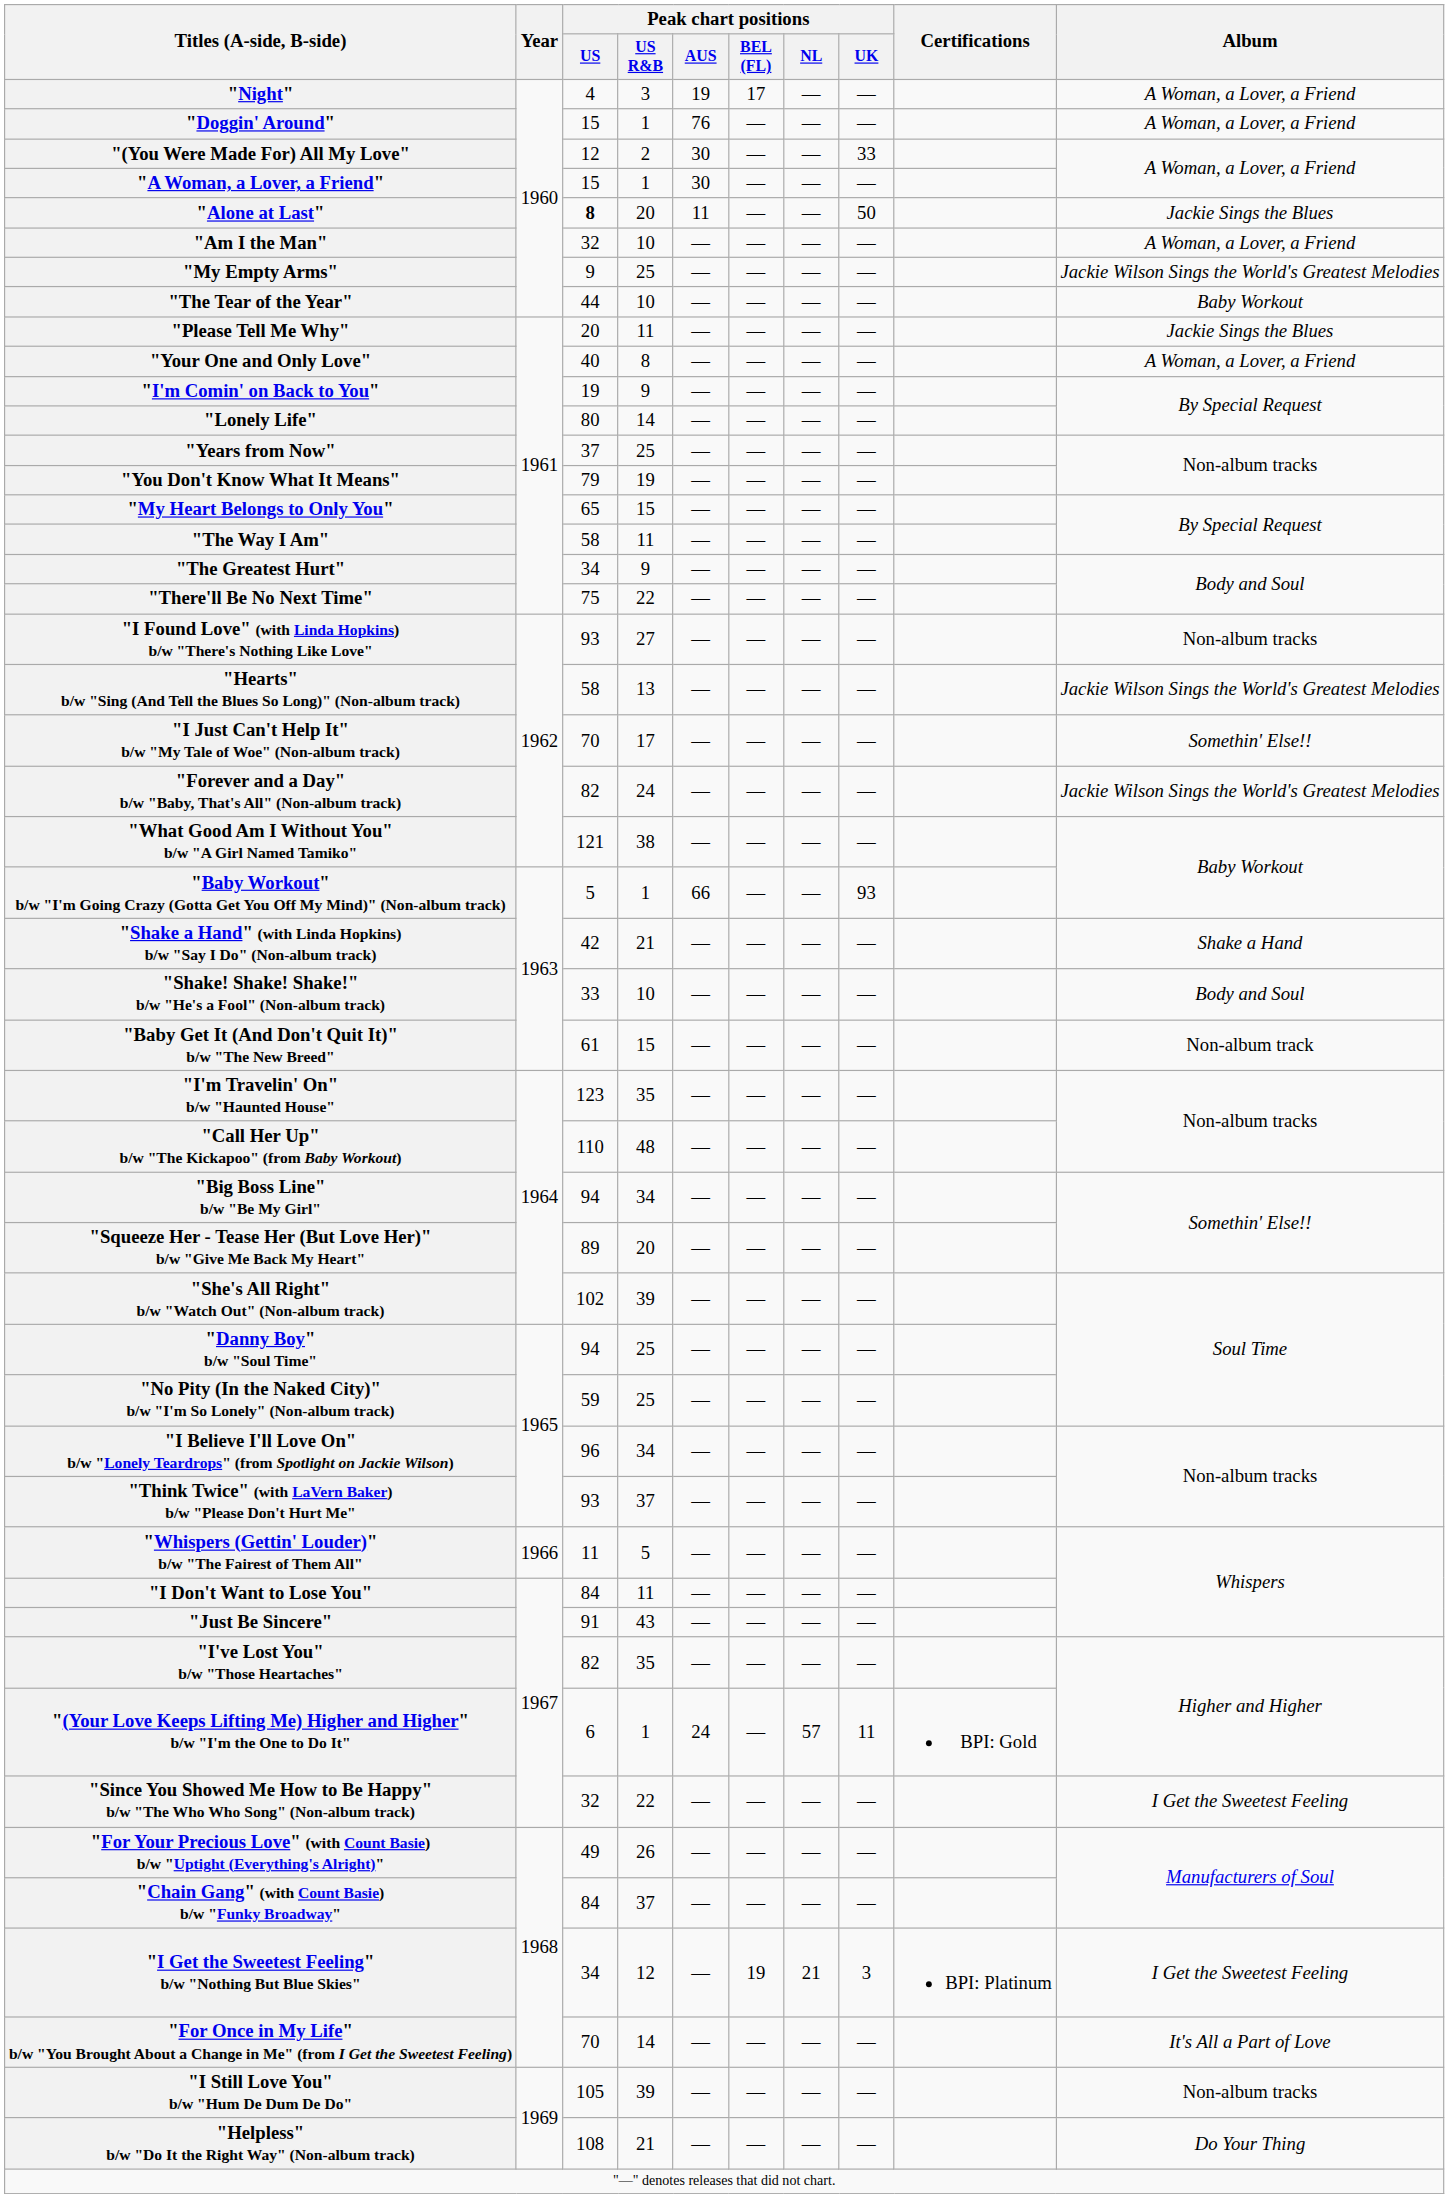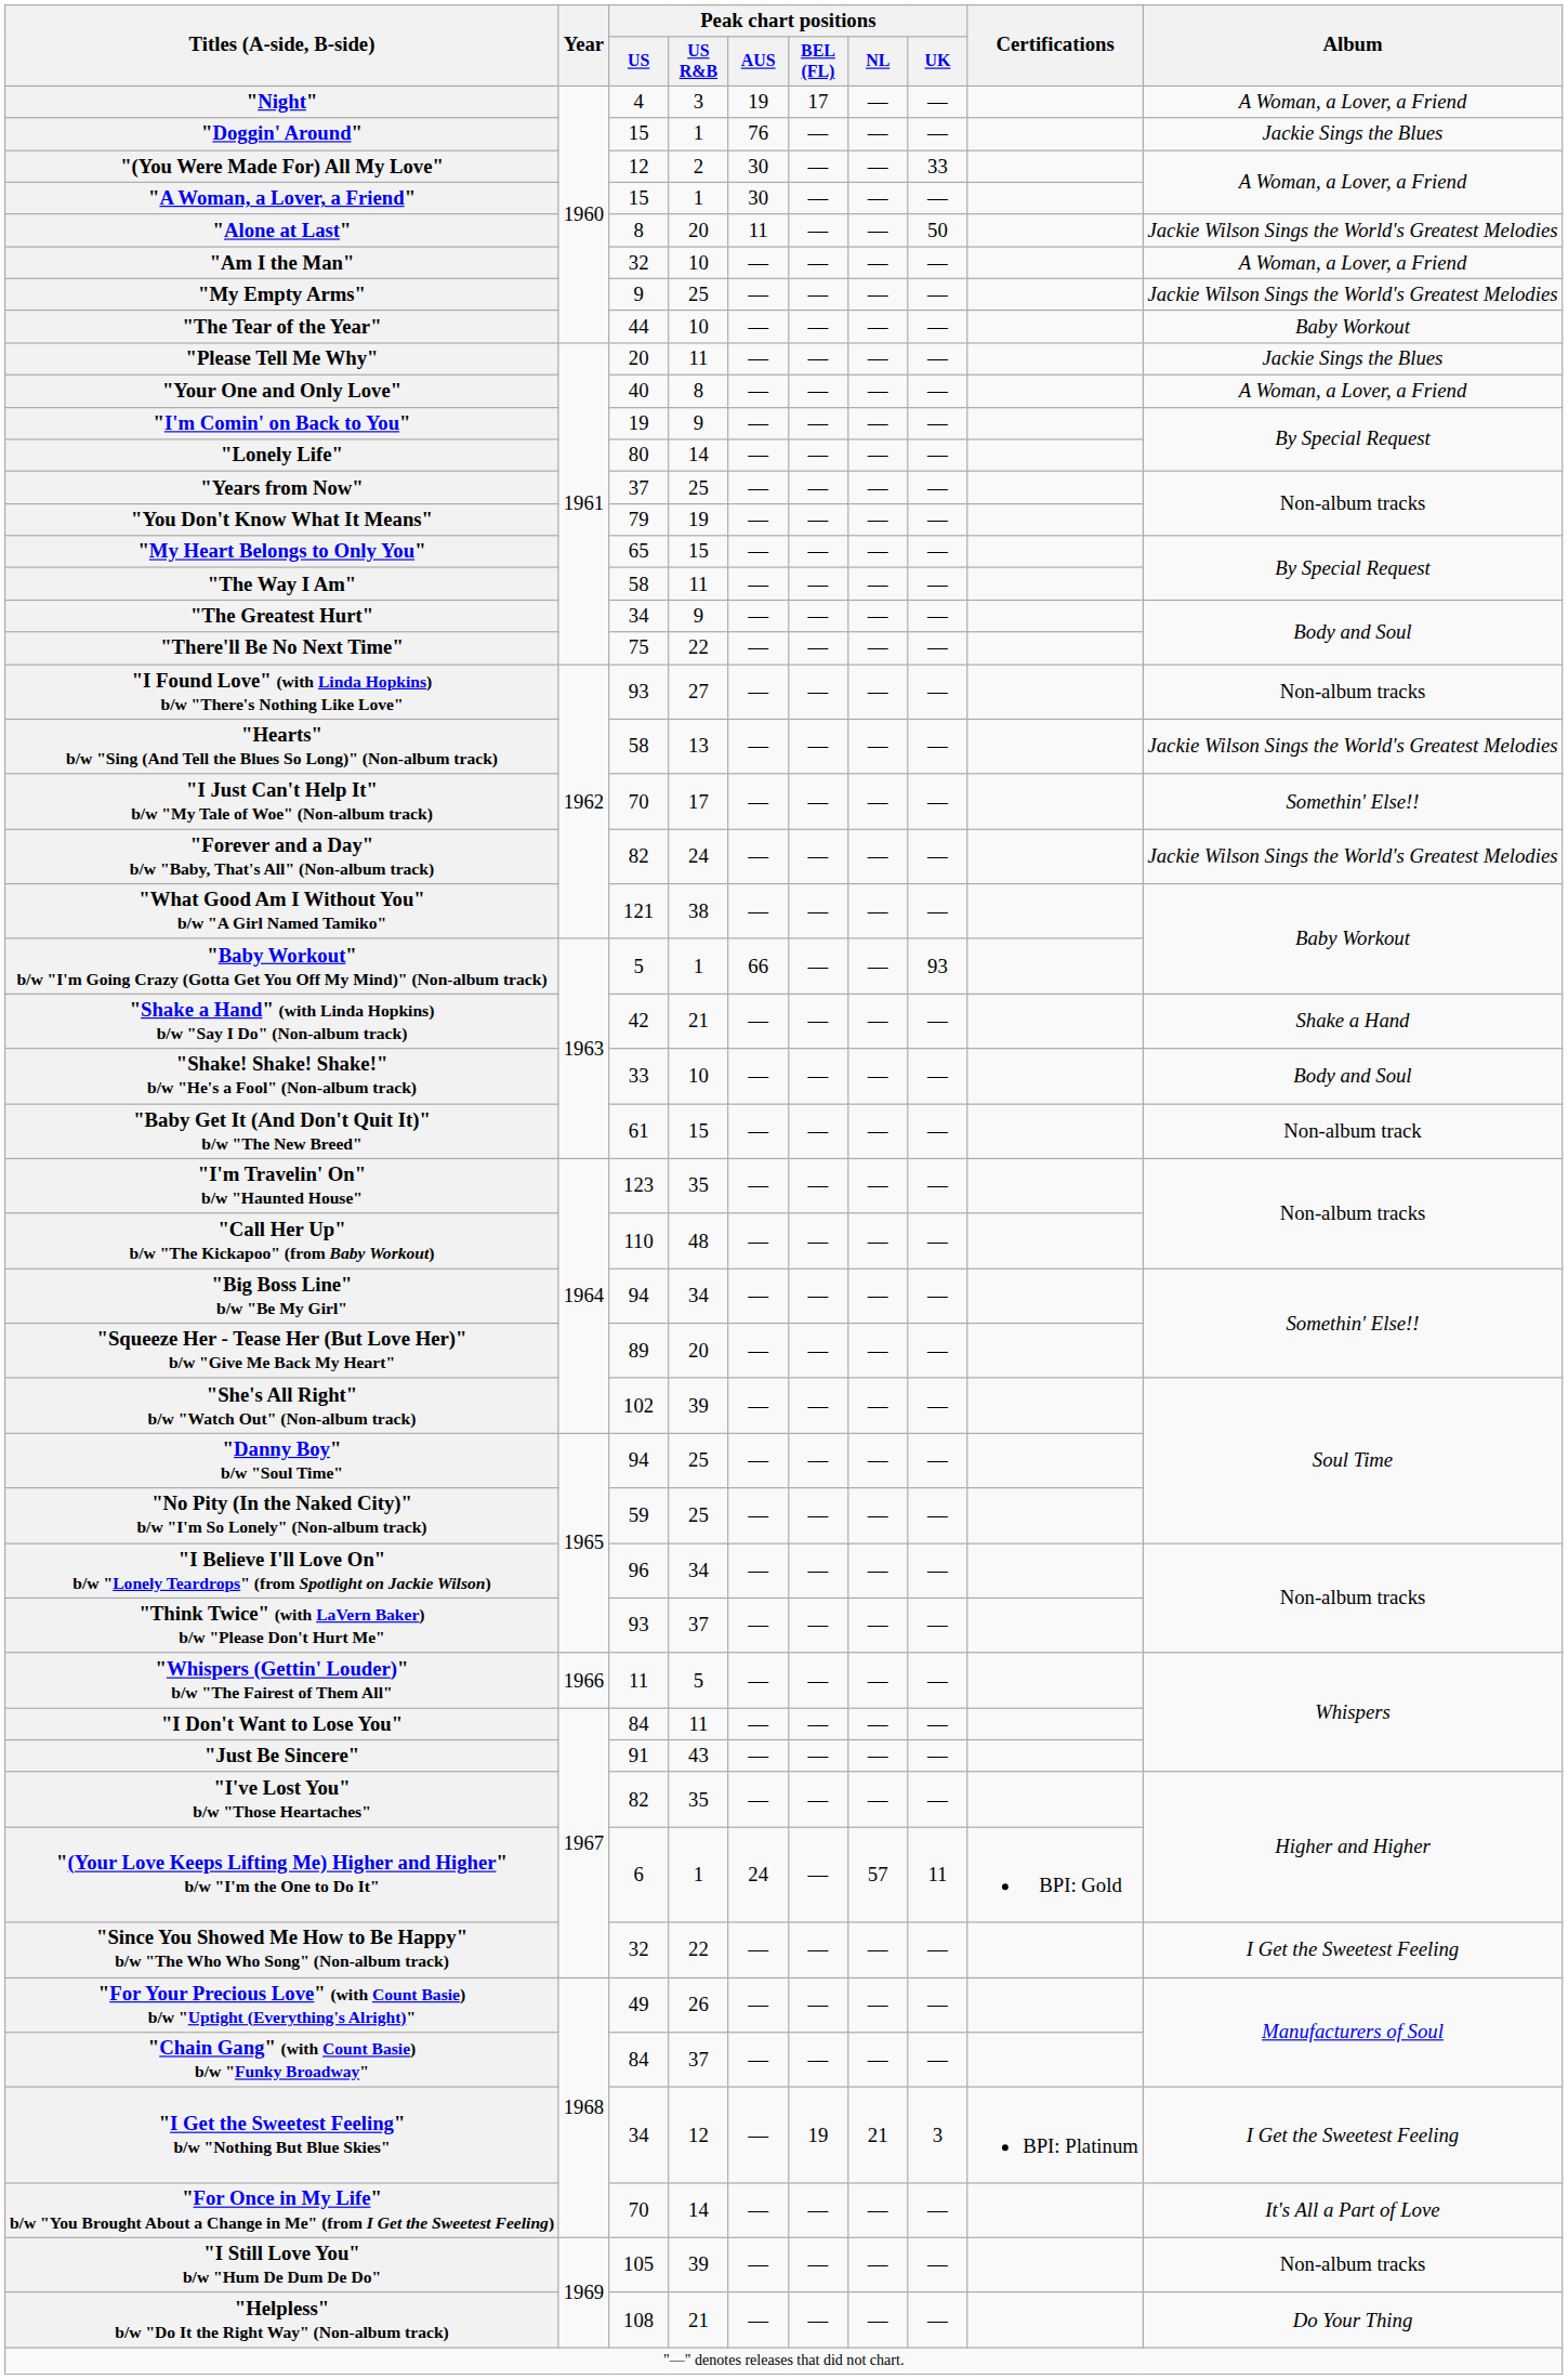"Doggin' Around" | Album: A Woman, a Lover, a Friend -> Jackie Sings the Blues
"Alone at Last" | Peak chart positions / US: bold -> normal
"Alone at Last" | Album: Jackie Sings the Blues -> Jackie Wilson Sings the World's Greatest Melodies
